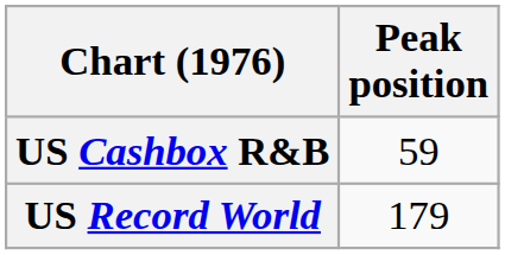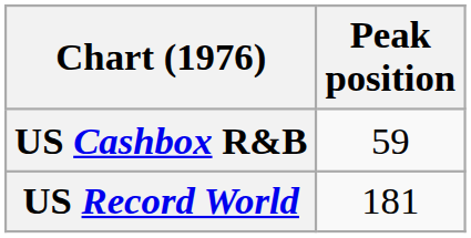US Record World | Peak position: 179 -> 181
